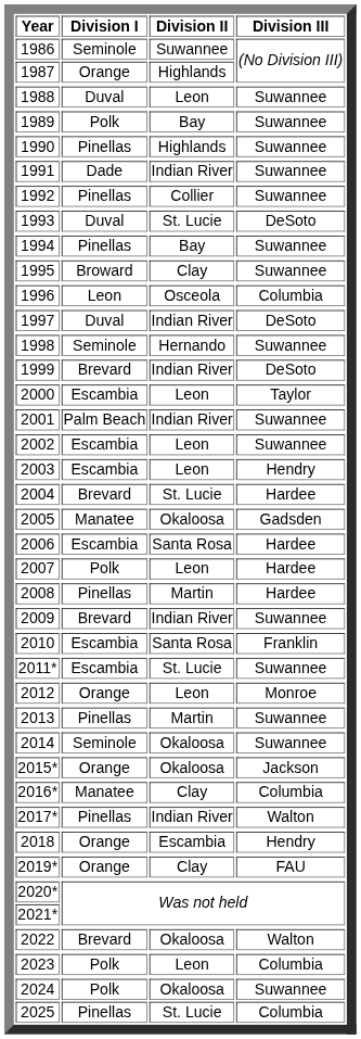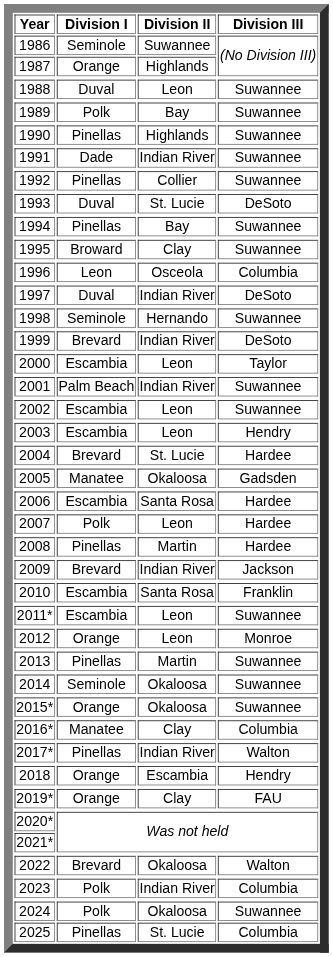2009 | Division III: Suwannee -> Jackson
2011* | Division II: St. Lucie -> Leon
2015* | Division III: Jackson -> Suwannee
2023 | Division II: Leon -> Indian River
